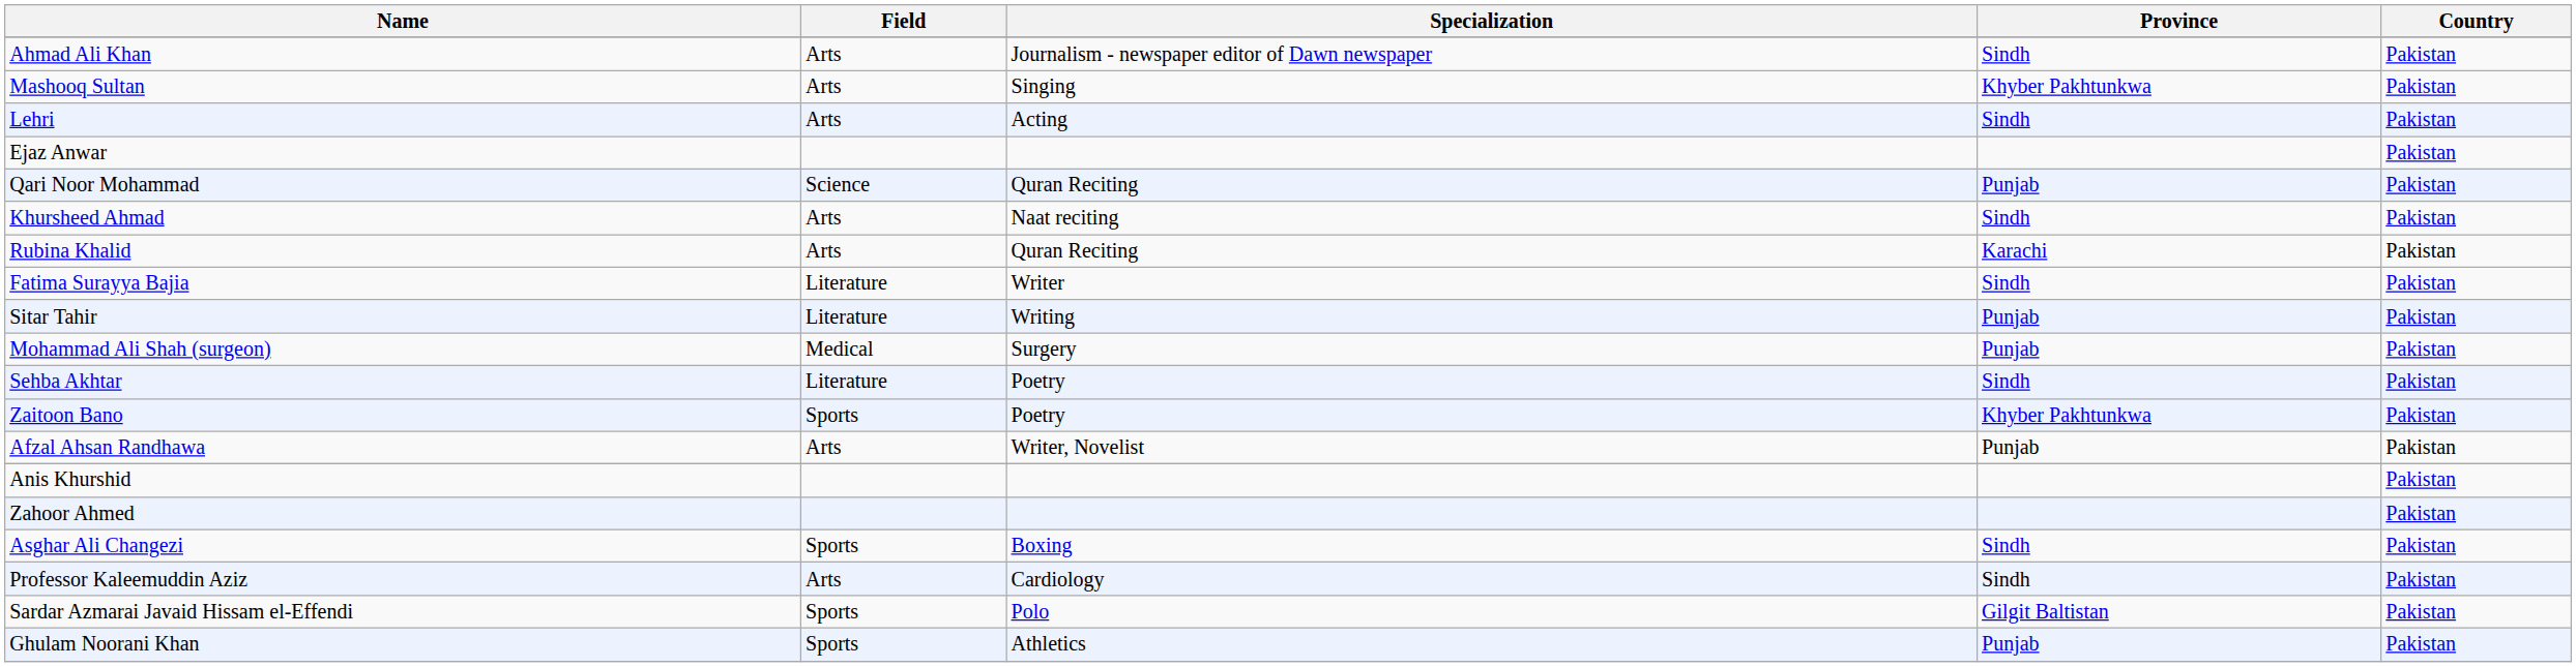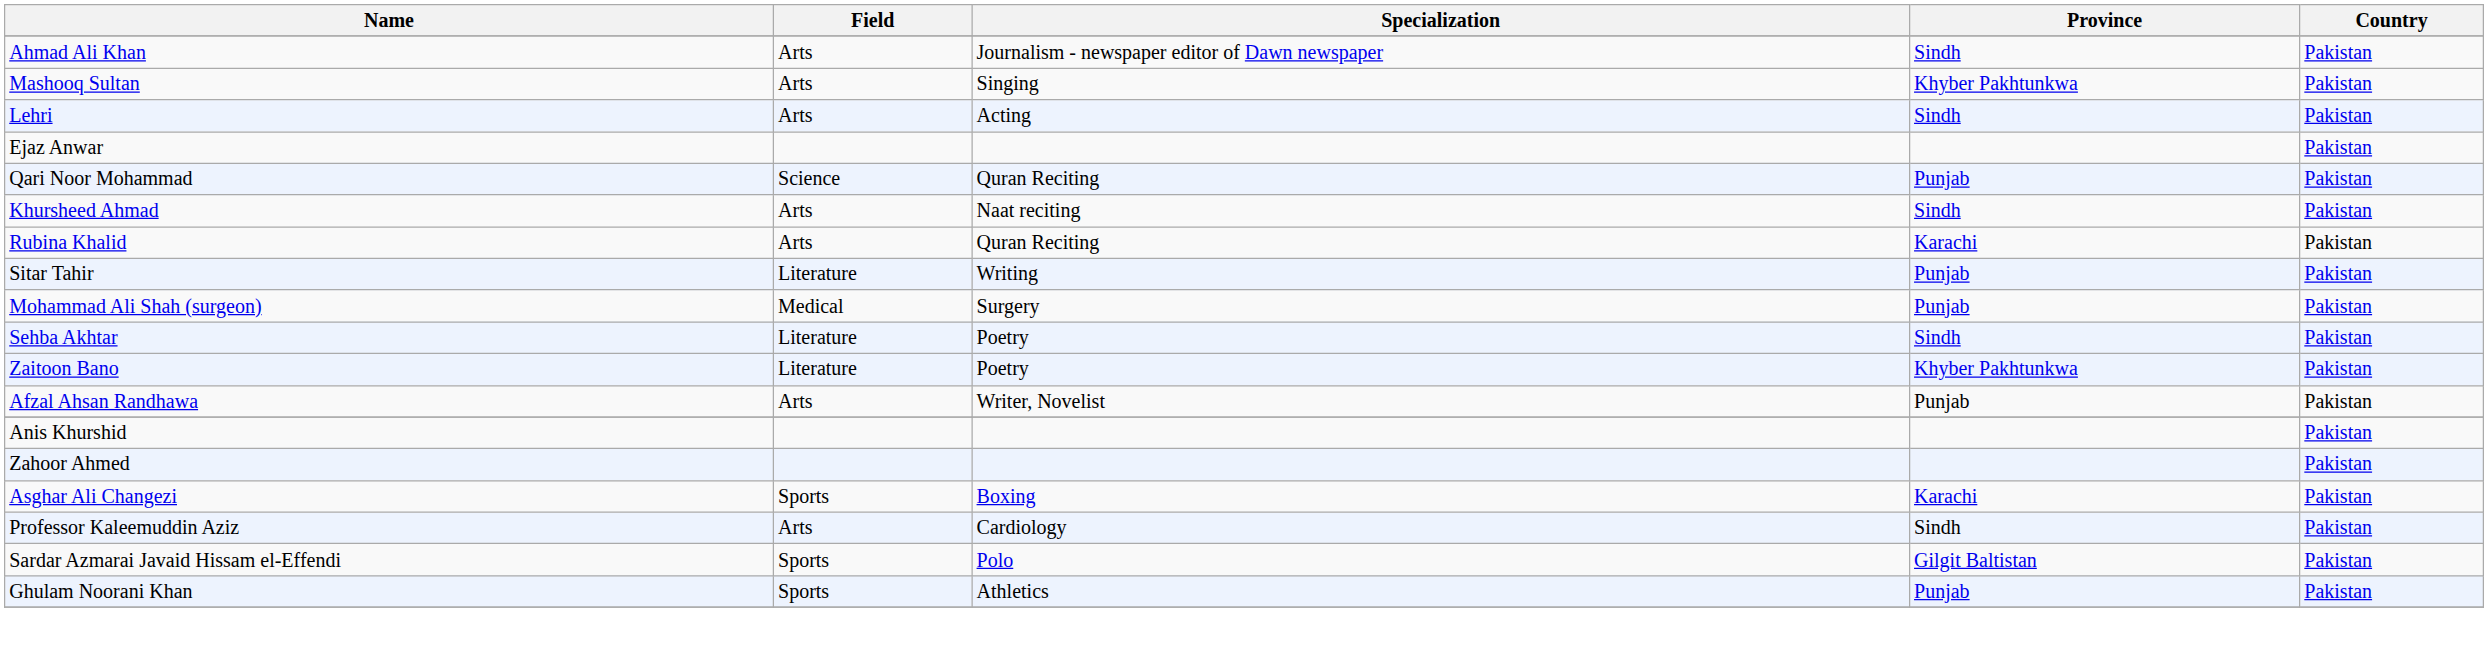- row: Fatima Surayya Bajia | Literature | Writer | Sindh | Pakistan
Zaitoon Bano | Field: Sports -> Literature
Asghar Ali Changezi | Province: Sindh -> Karachi
